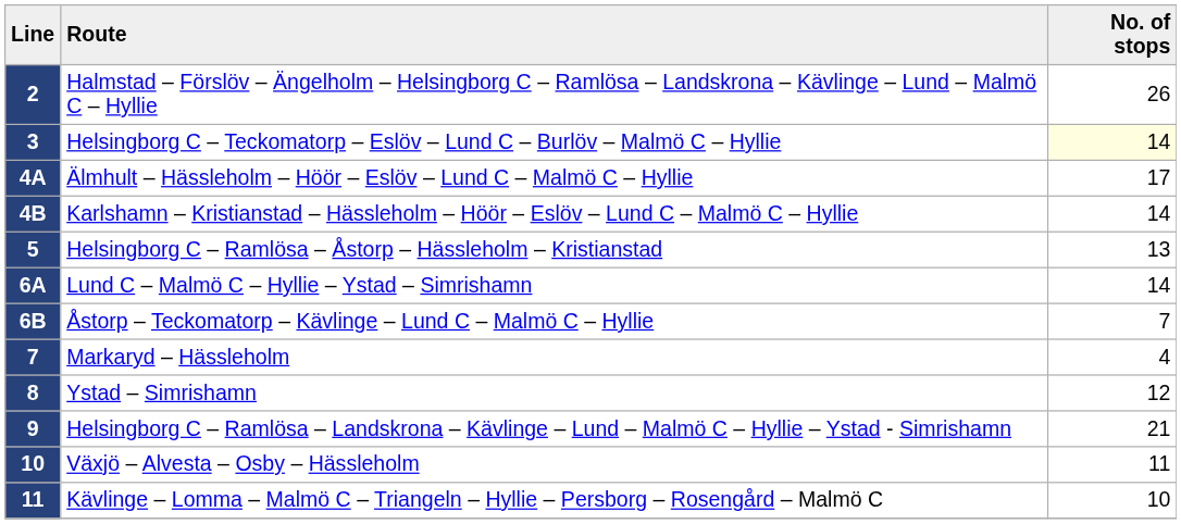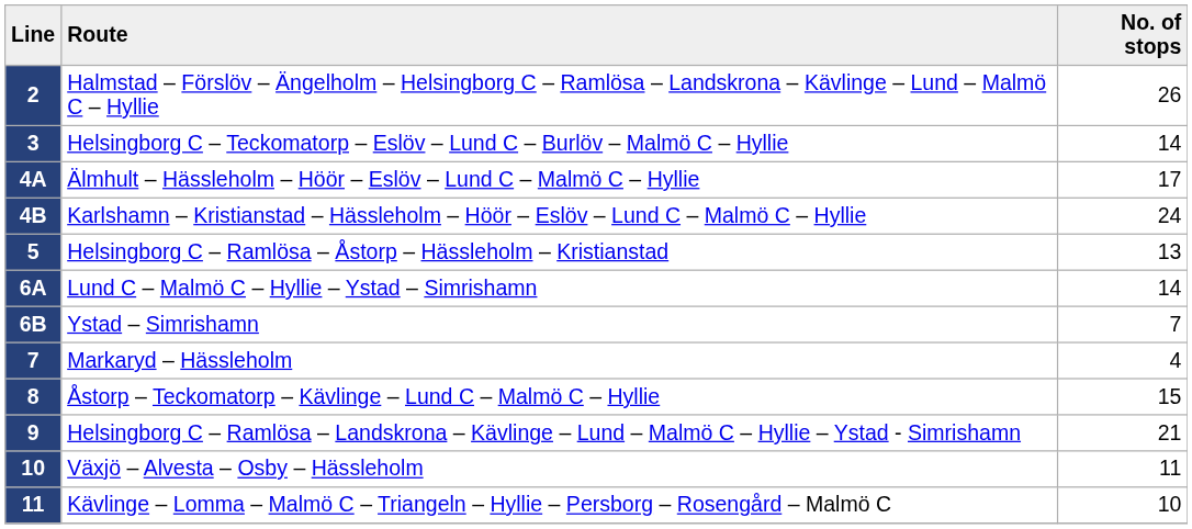3 | No. of stops: lightyellow background -> no background
4B | No. of stops: 14 -> 24
6B | Route: Åstorp – Teckomatorp – Kävlinge – Lund C – Malmö C – Hyllie -> Ystad – Simrishamn
8 | Route: Ystad – Simrishamn -> Åstorp – Teckomatorp – Kävlinge – Lund C – Malmö C – Hyllie
8 | No. of stops: 12 -> 15
